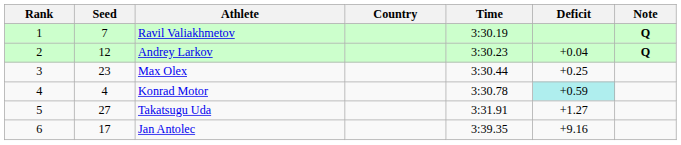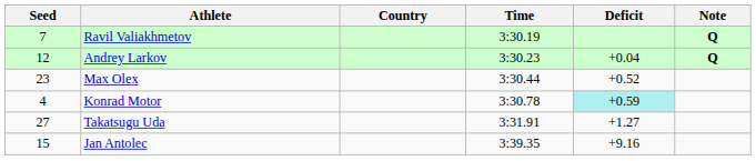- column: Rank | 1 | 2 | 3 | 4 | 5 | 6
Max Olex | Deficit: +0.25 -> +0.52
Jan Antolec | Seed: 17 -> 15
